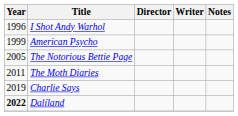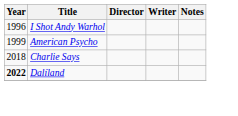- row: 2005 | The Notorious Bettie Page
- row: 2011 | The Moth Diaries
Charlie Says | Year: 2019 -> 2018
